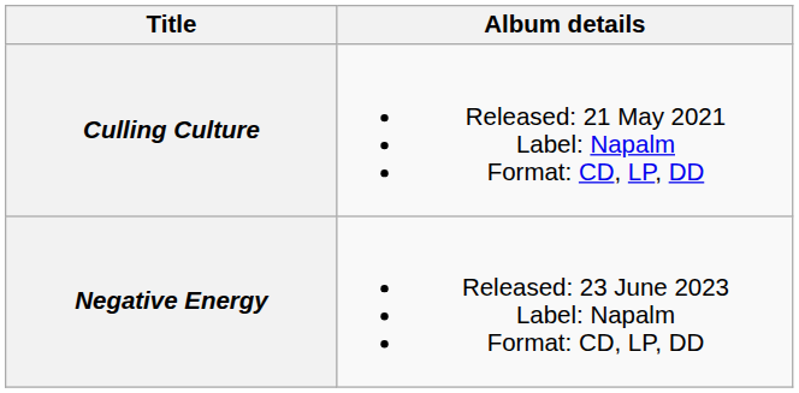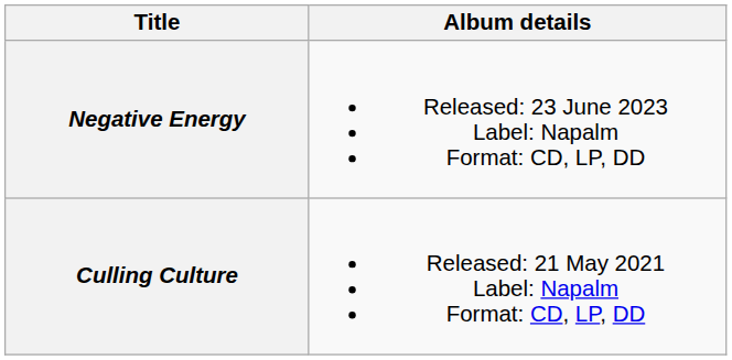rows swapped: Culling Culture <-> Negative Energy
